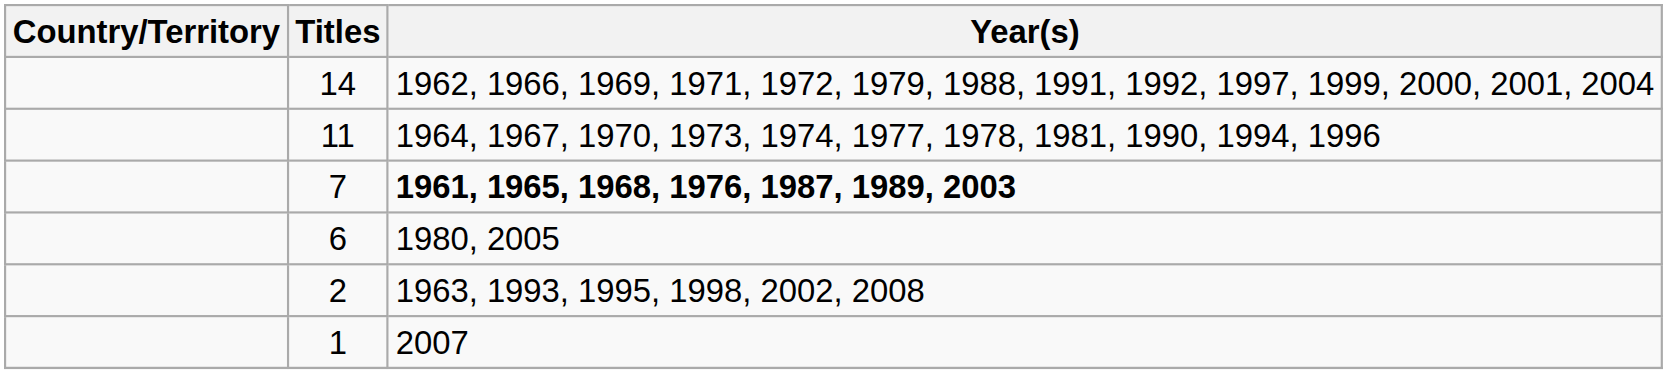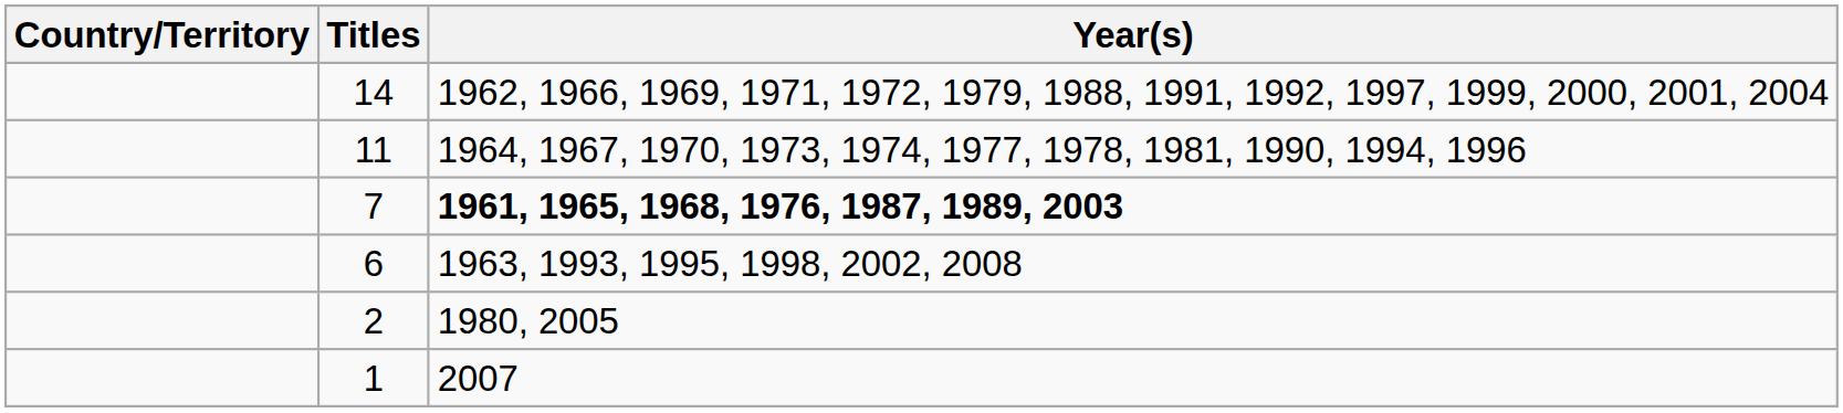6 | Year(s): 1980, 2005 -> 1963, 1993, 1995, 1998, 2002, 2008
2 | Year(s): 1963, 1993, 1995, 1998, 2002, 2008 -> 1980, 2005
